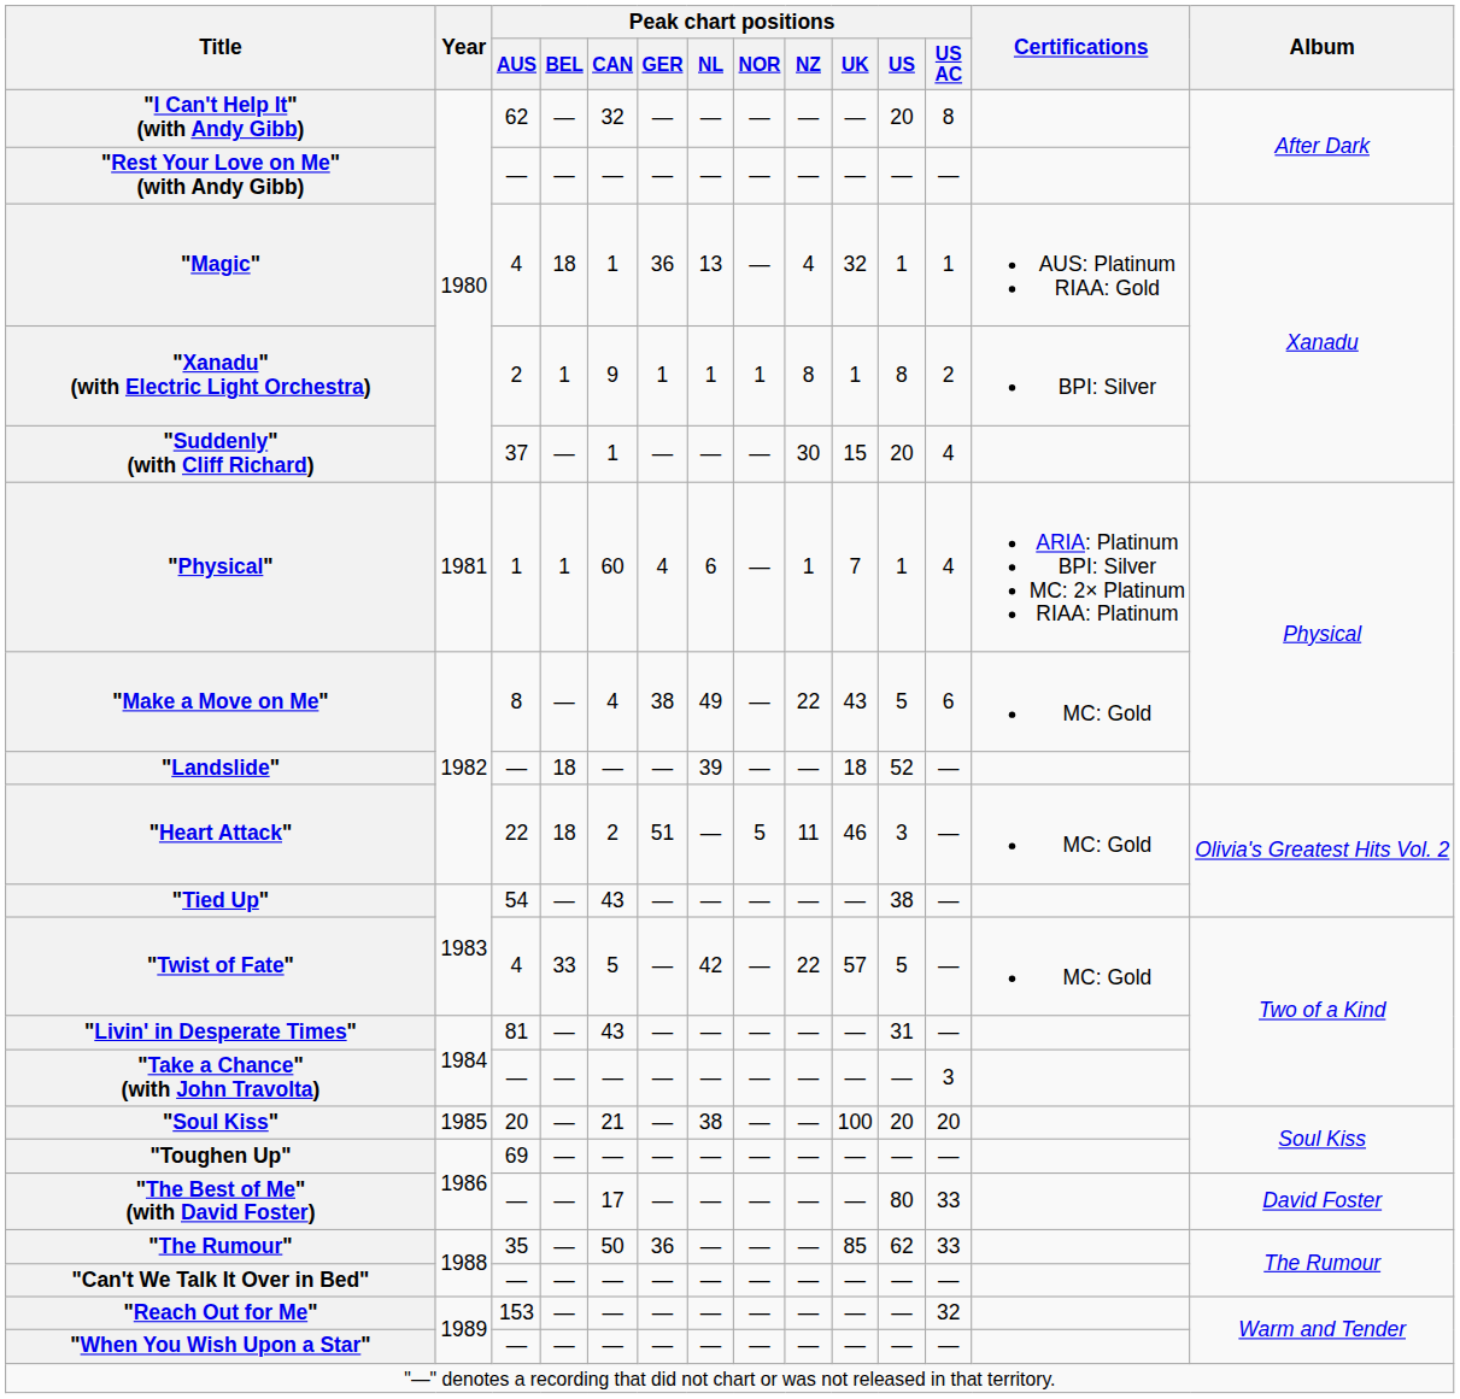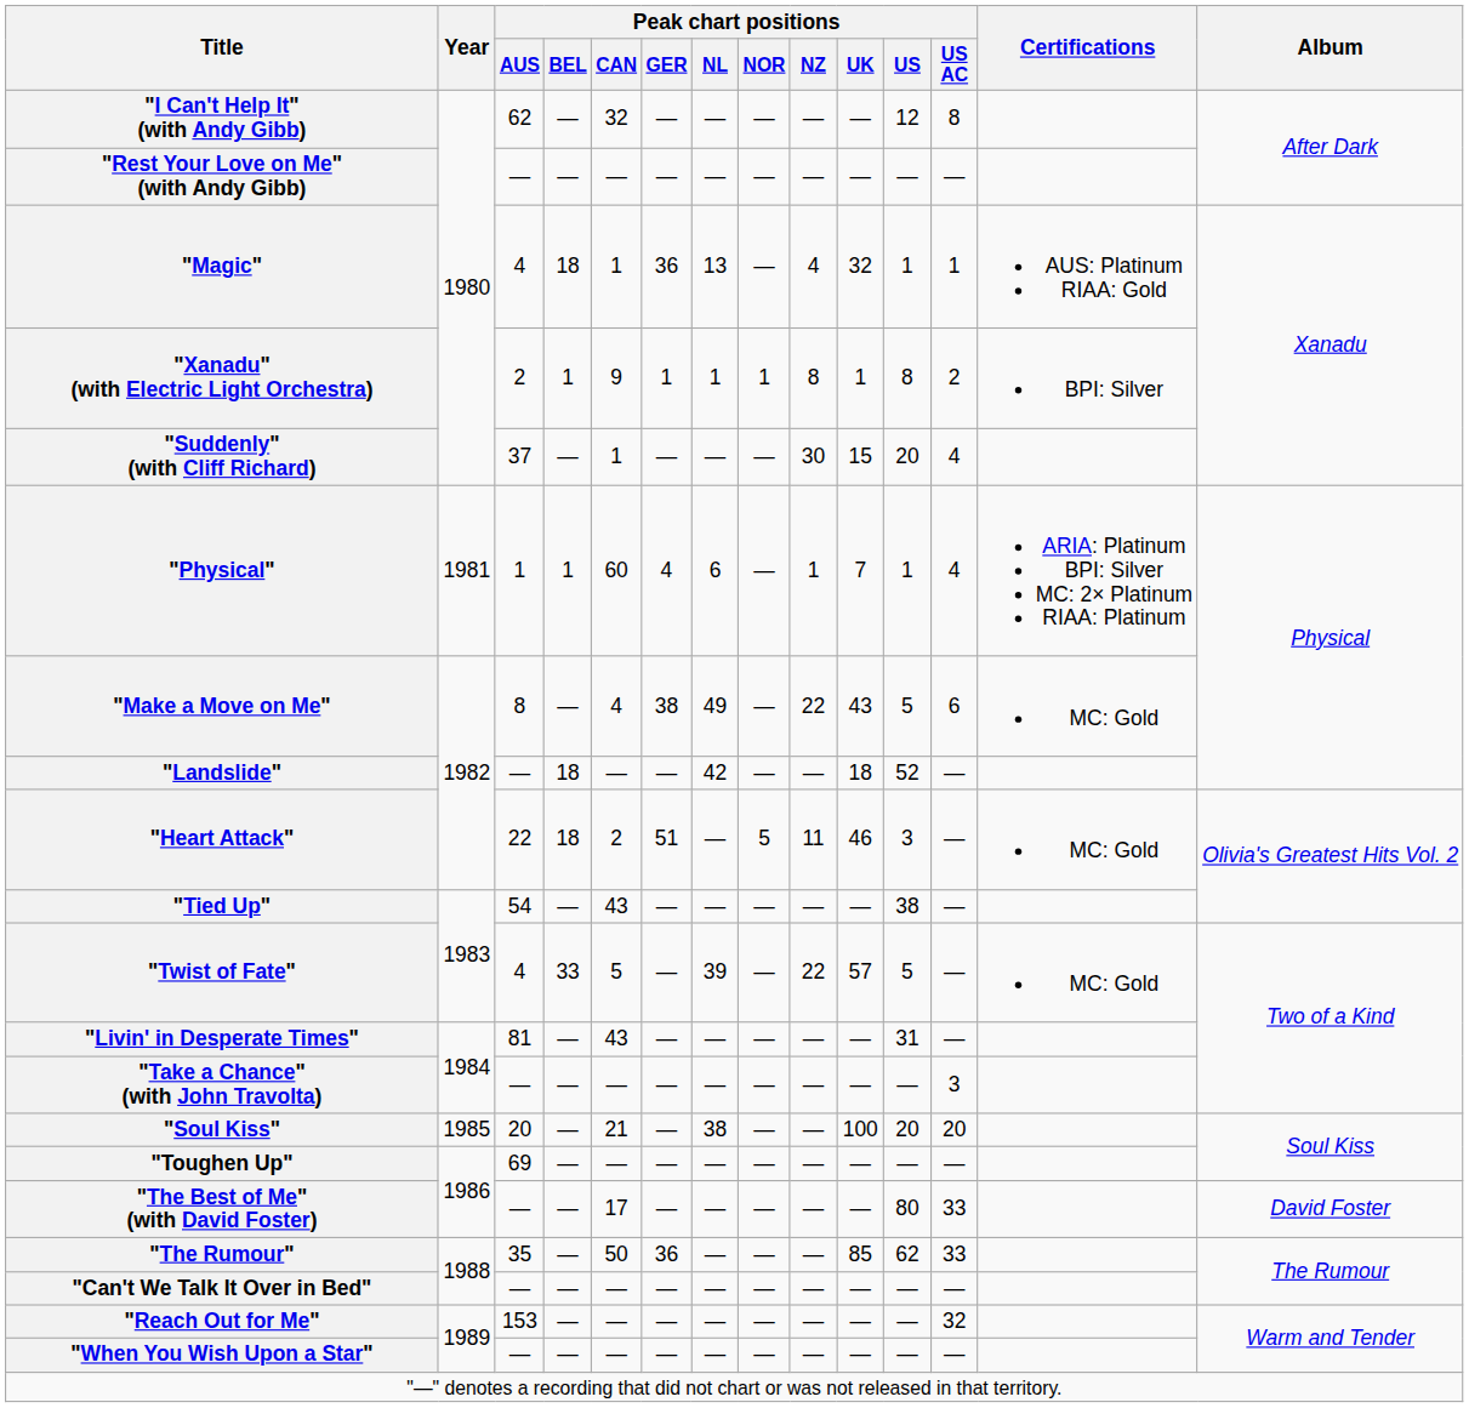"I Can't Help It" (with Andy Gibb) | Peak chart positions / US: 20 -> 12
"Landslide" | Peak chart positions / NL: 39 -> 42
"Twist of Fate" | Peak chart positions / NL: 42 -> 39
